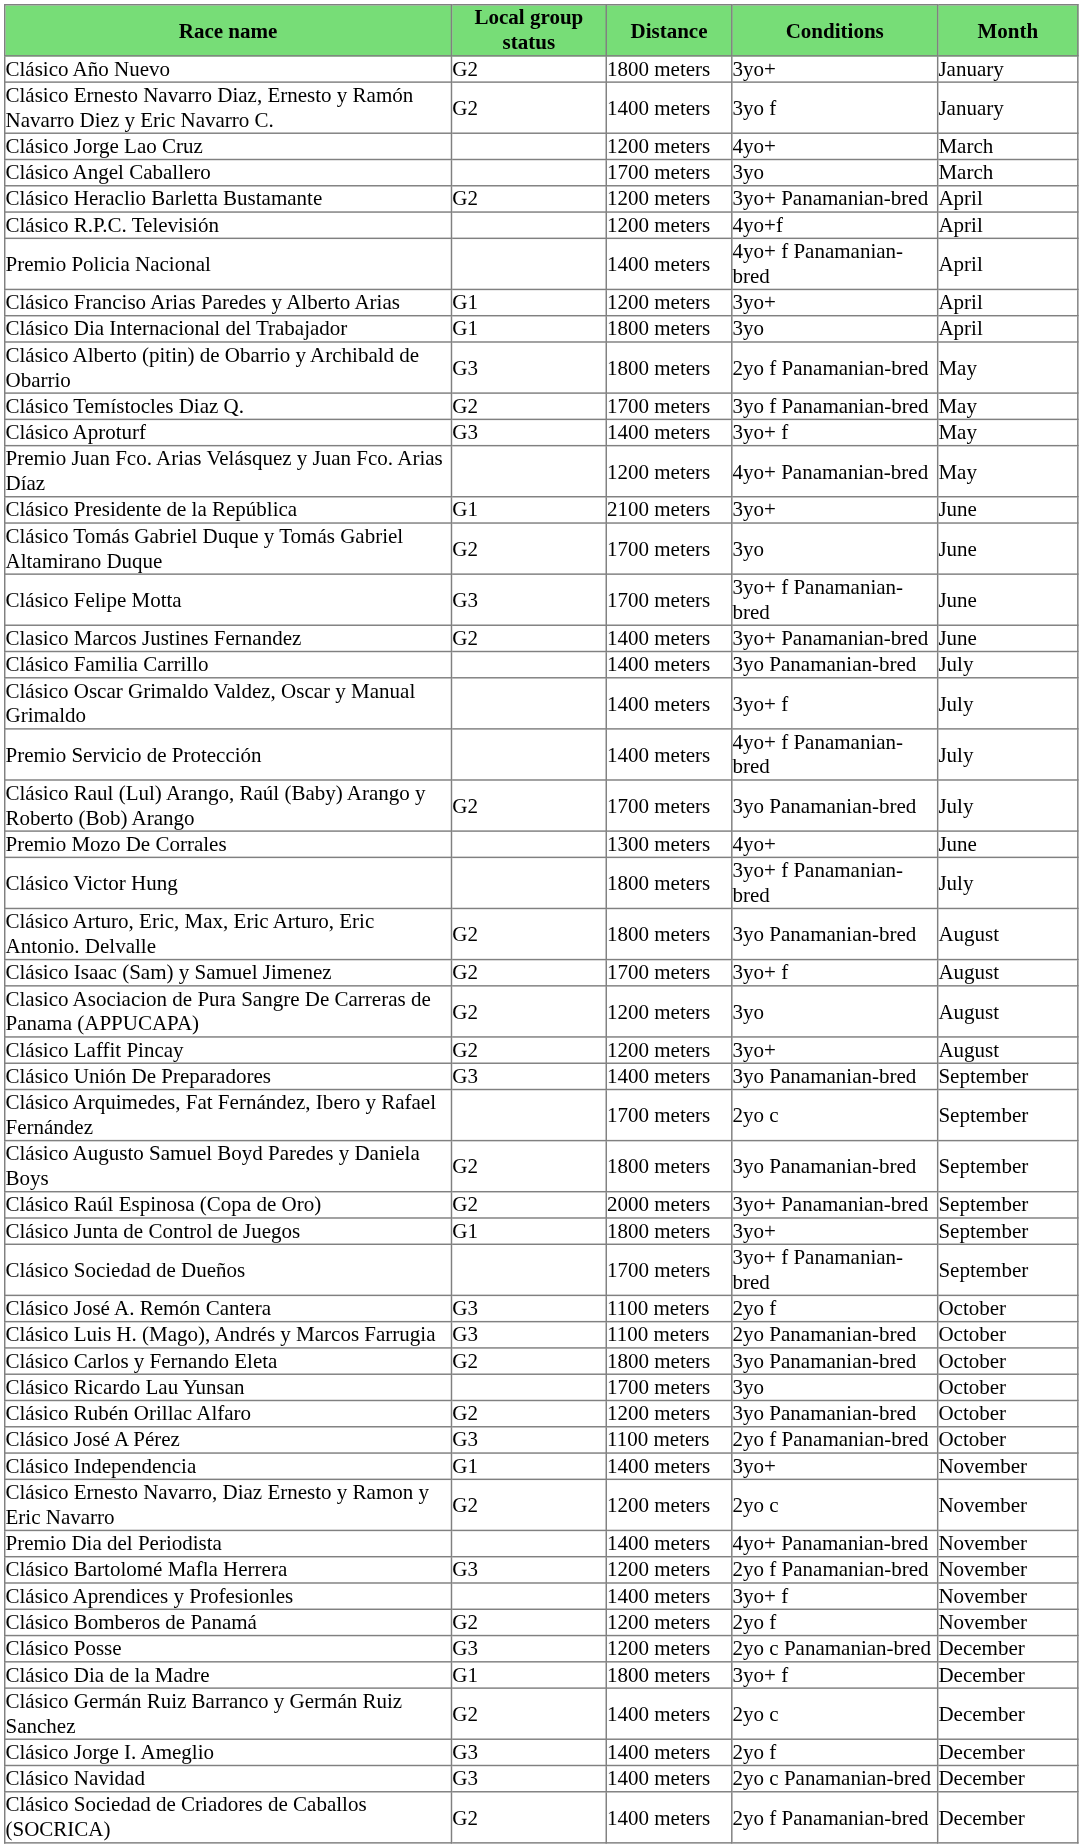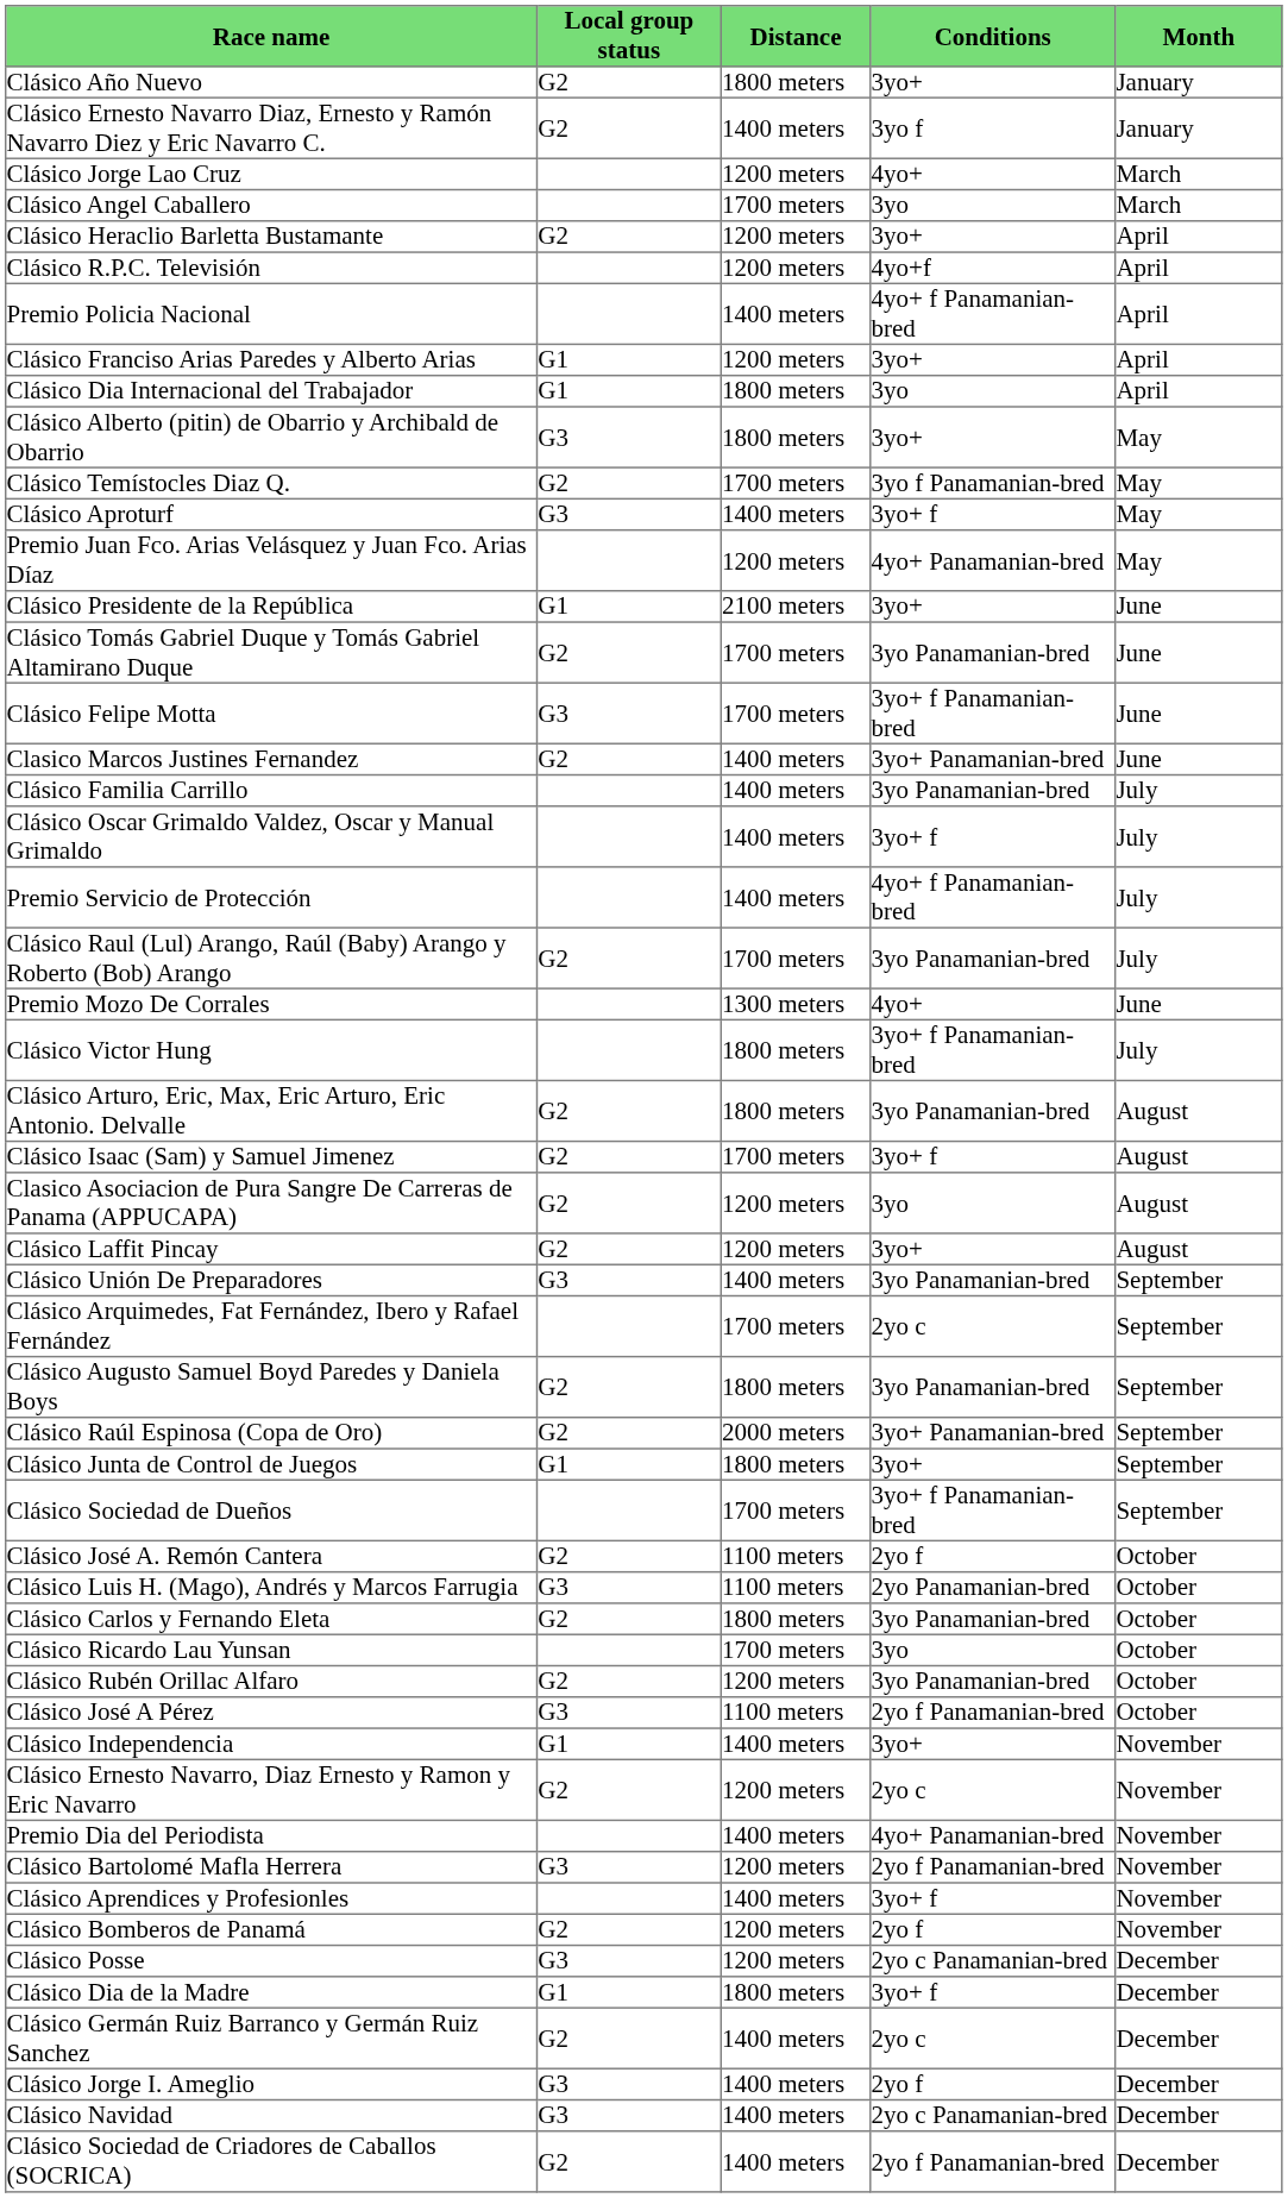Clásico Heraclio Barletta Bustamante | Conditions: 3yo+ Panamanian-bred -> 3yo+
Clásico Alberto (pitin) de Obarrio y Archibald de Obarrio | Conditions: 2yo f Panamanian-bred -> 3yo+
Clásico Tomás Gabriel Duque y Tomás Gabriel Altamirano Duque | Conditions: 3yo -> 3yo Panamanian-bred
Clásico José A. Remón Cantera | Local group status: G3 -> G2
